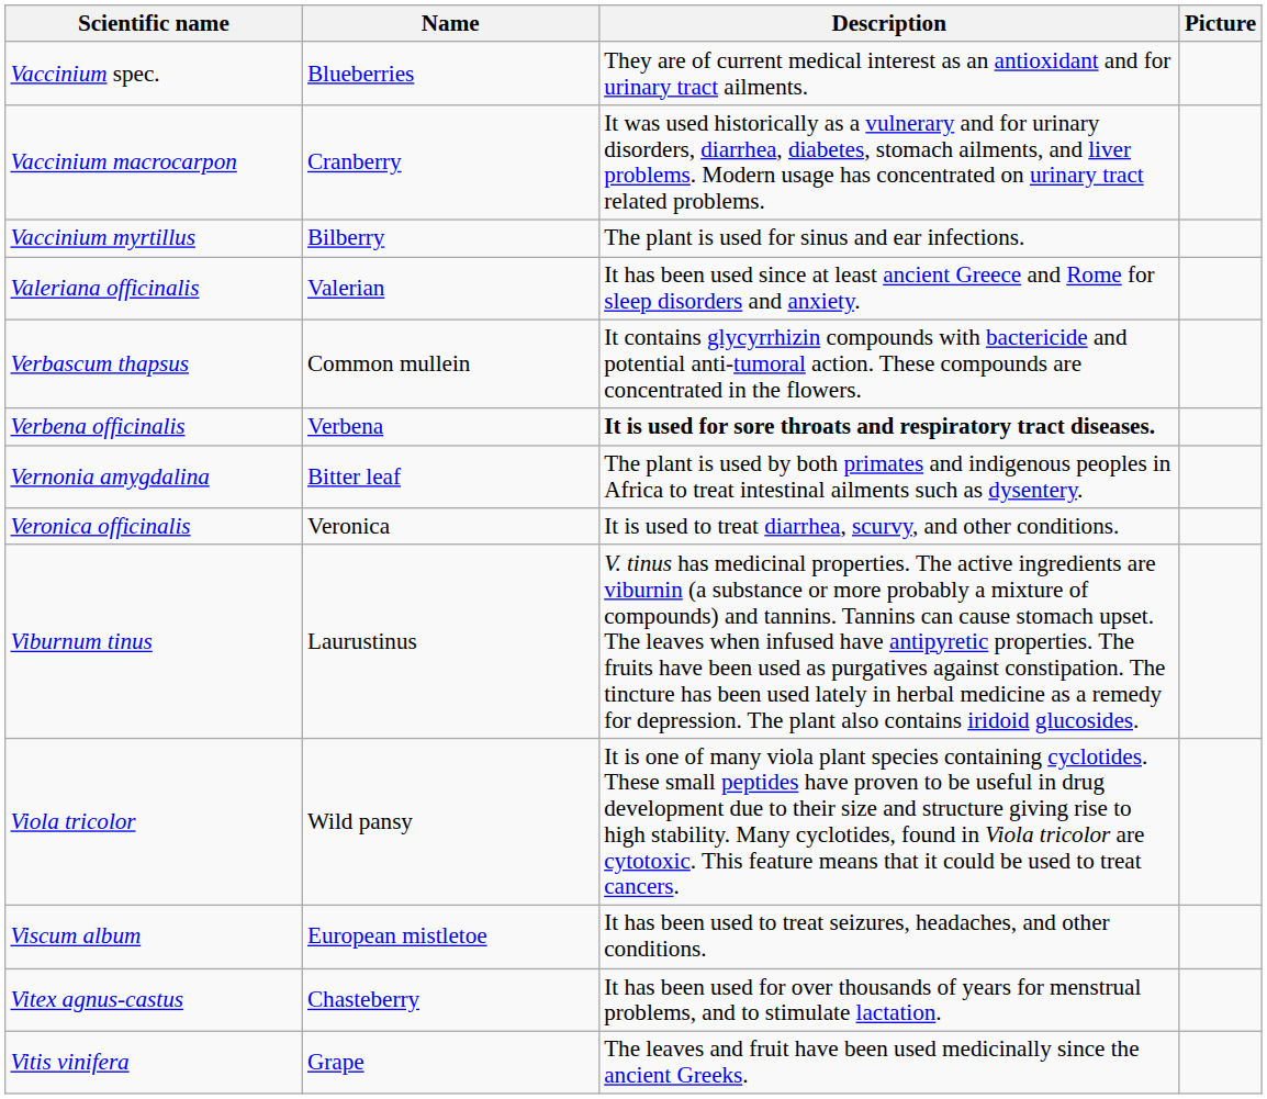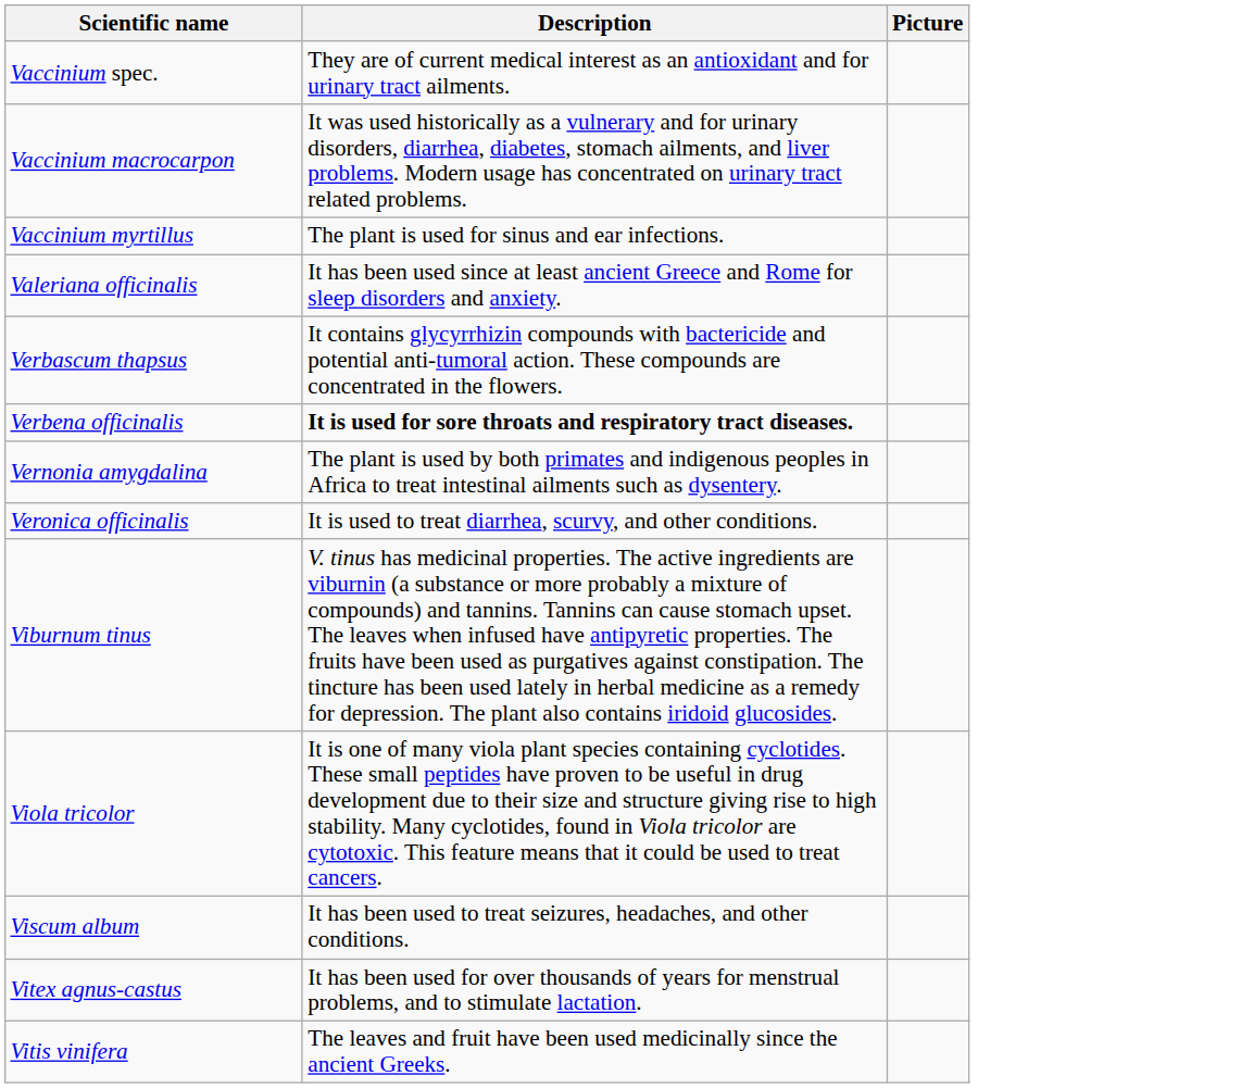- column: Name | Blueberries | Cranberry | Bilberry | Valerian | Common mullein | Verbena | Bitter leaf | Veronica | Laurustinus | Wild pansy | European mistletoe | Chasteberry | Grape
